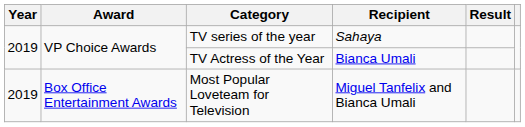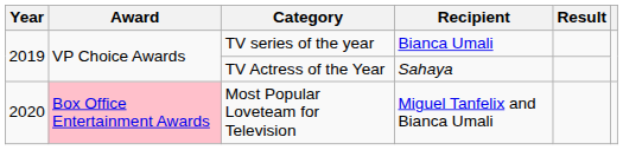TV series of the year | Recipient: Sahaya -> Bianca Umali
TV Actress of the Year | Recipient: Bianca Umali -> Sahaya
Most Popular Loveteam for Television | Year: 2019 -> 2020
Most Popular Loveteam for Television | Award: no background -> pink background
